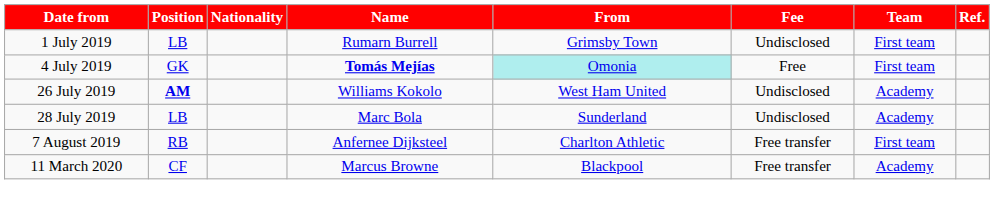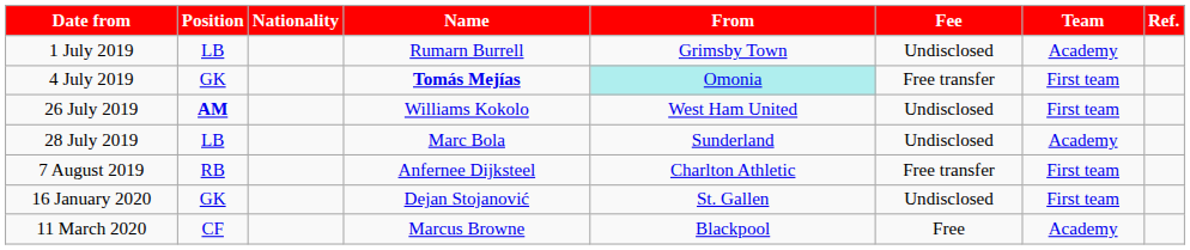1 July 2019 | Team: First team -> Academy
4 July 2019 | Fee: Free -> Free transfer
26 July 2019 | Team: Academy -> First team
+ row: 16 January 2020 | GK | Dejan Stojanović | St. Gallen | Undisclosed | First team
11 March 2020 | Fee: Free transfer -> Free
